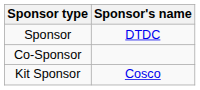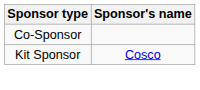- row: Sponsor | DTDC
